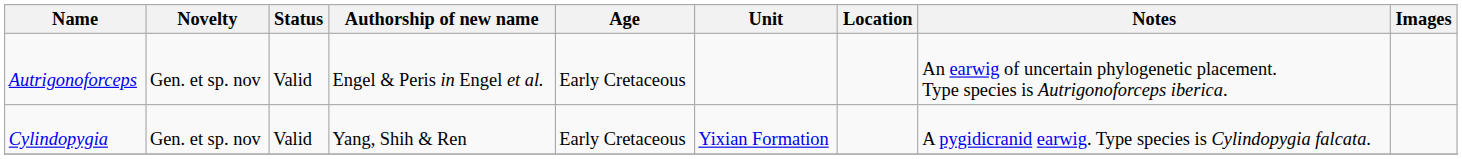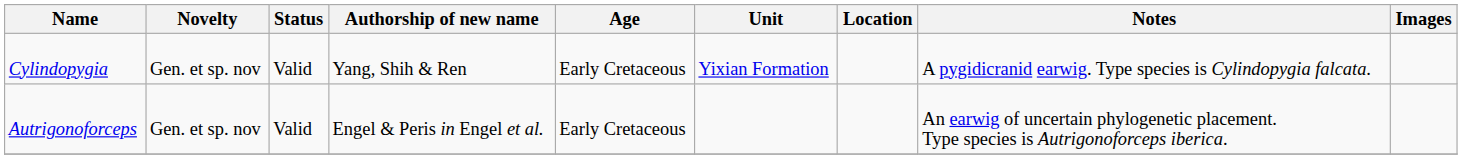rows swapped: Autrigonoforceps <-> Cylindopygia
